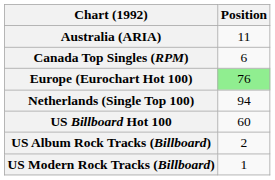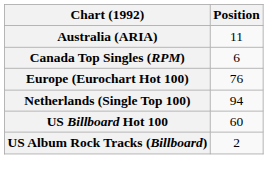Europe (Eurochart Hot 100) | Position: lightgreen background -> no background
- row: US Modern Rock Tracks (Billboard) | 1
